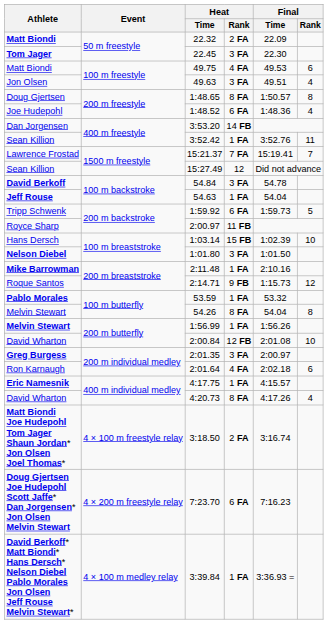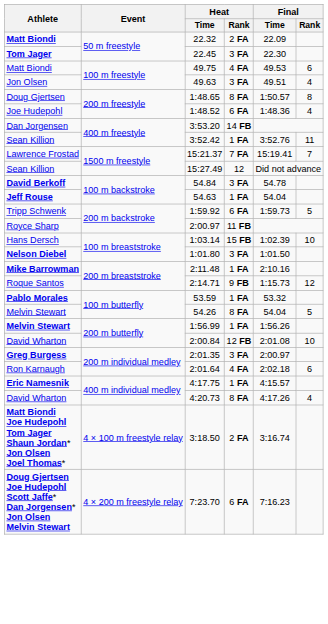54.26 | Final / Rank: 8 -> 5
- row: David Berkoff* Matt Biondi* Hans Dersch* Nelson Diebel Pablo Morales Jon Olsen Jeff Rouse Melvin Stewart* | 4 × 100 m medley relay | 3:39.84 | 1 FA | 3:36.93 =
